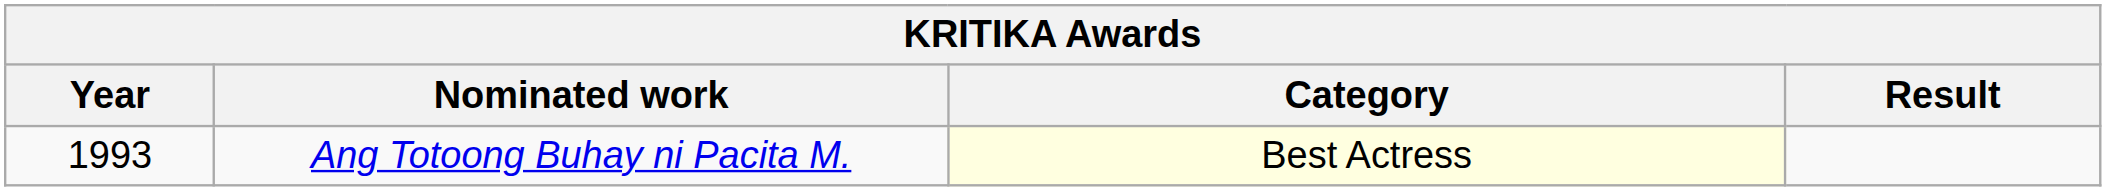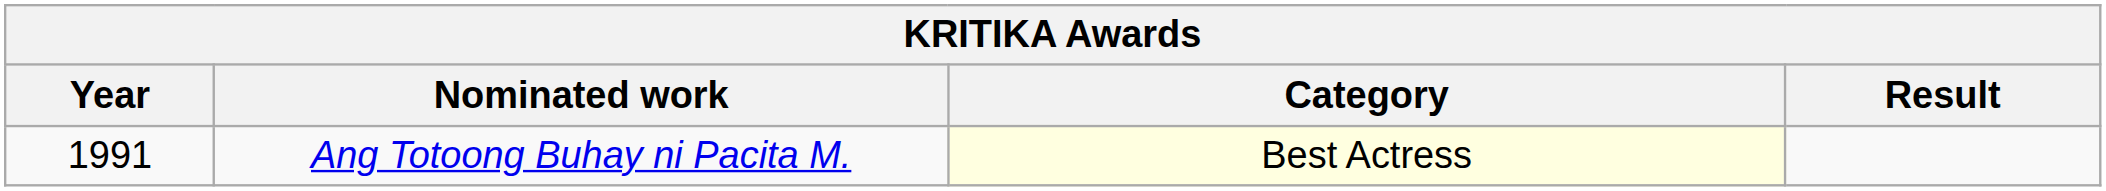Ang Totoong Buhay ni Pacita M. | Year: 1993 -> 1991
